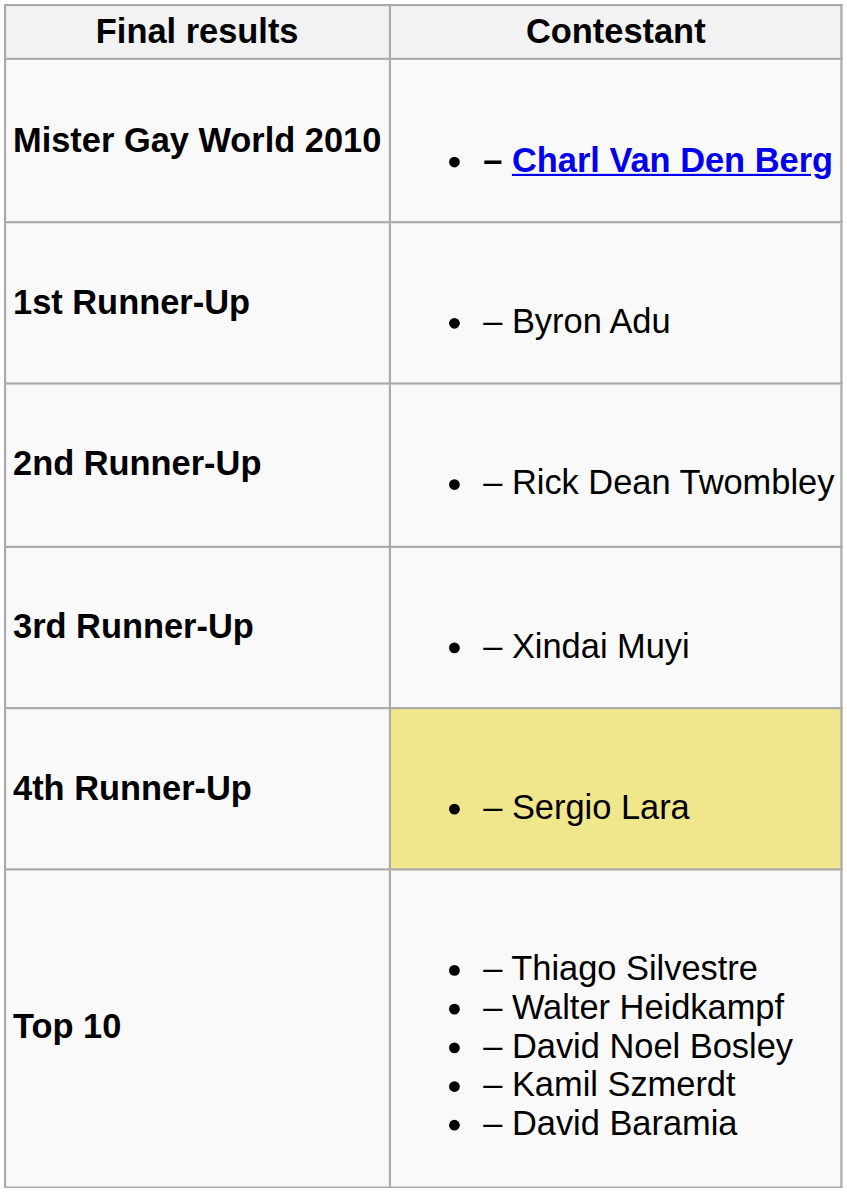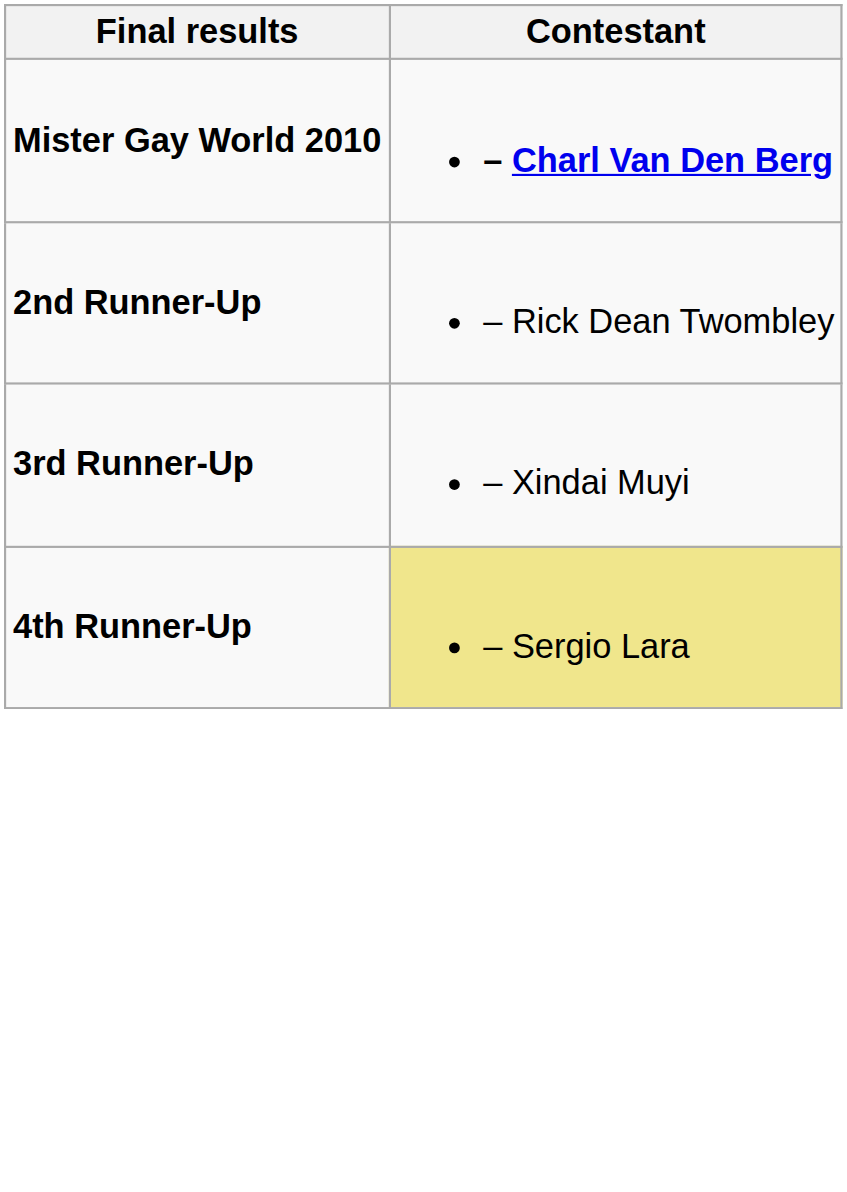- row: 1st Runner-Up | – Byron Adu
- row: Top 10 | – Thiago Silvestre – Walter Heidkampf – David Noel Bosley – Kamil Szmerdt – David Baramia
